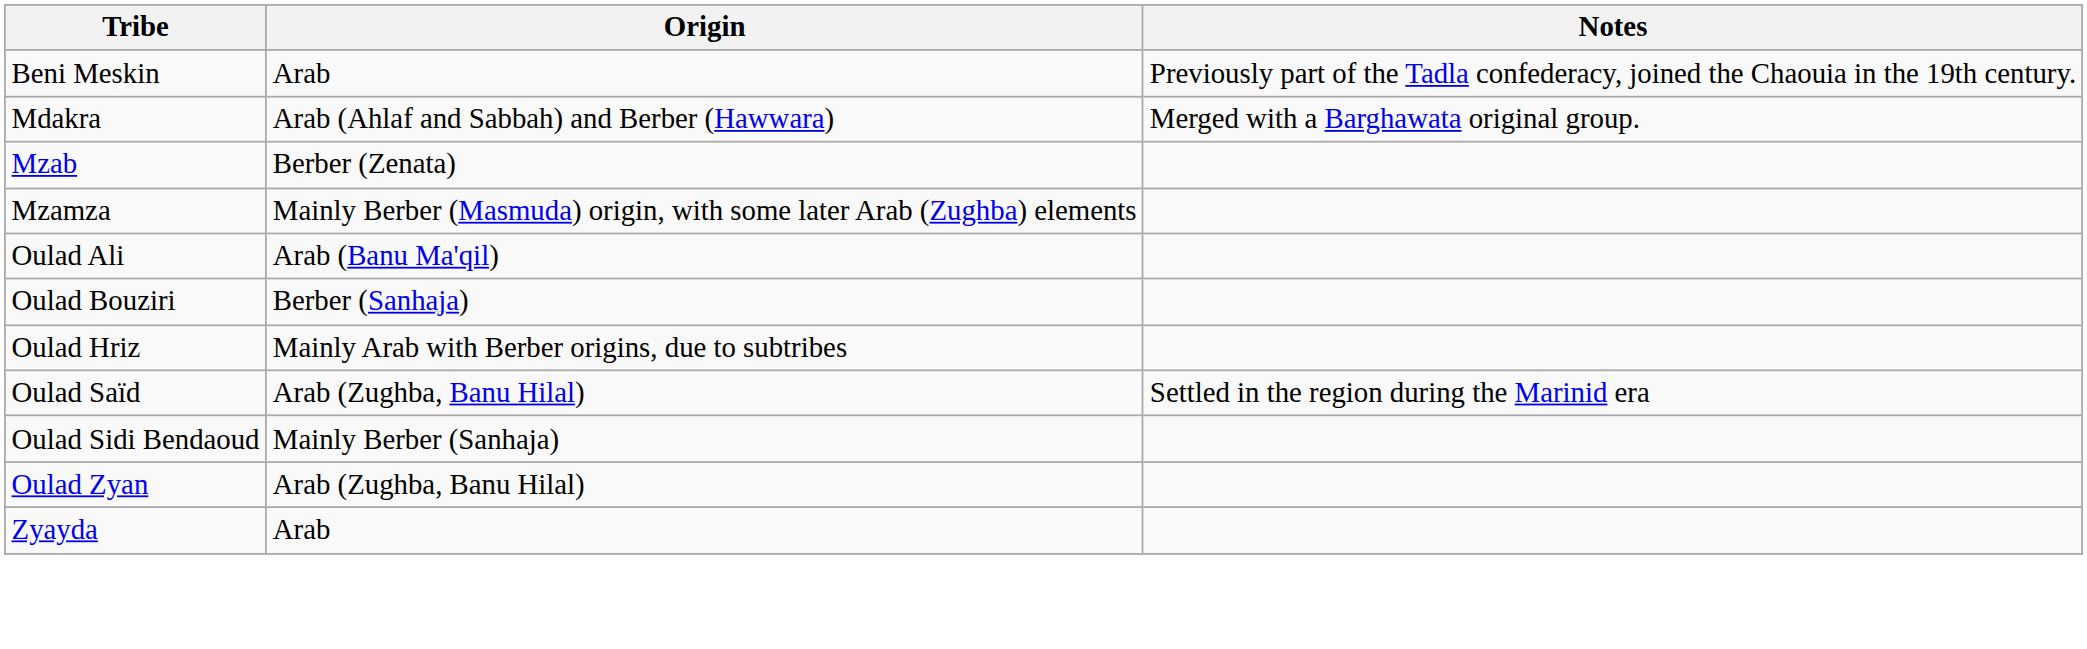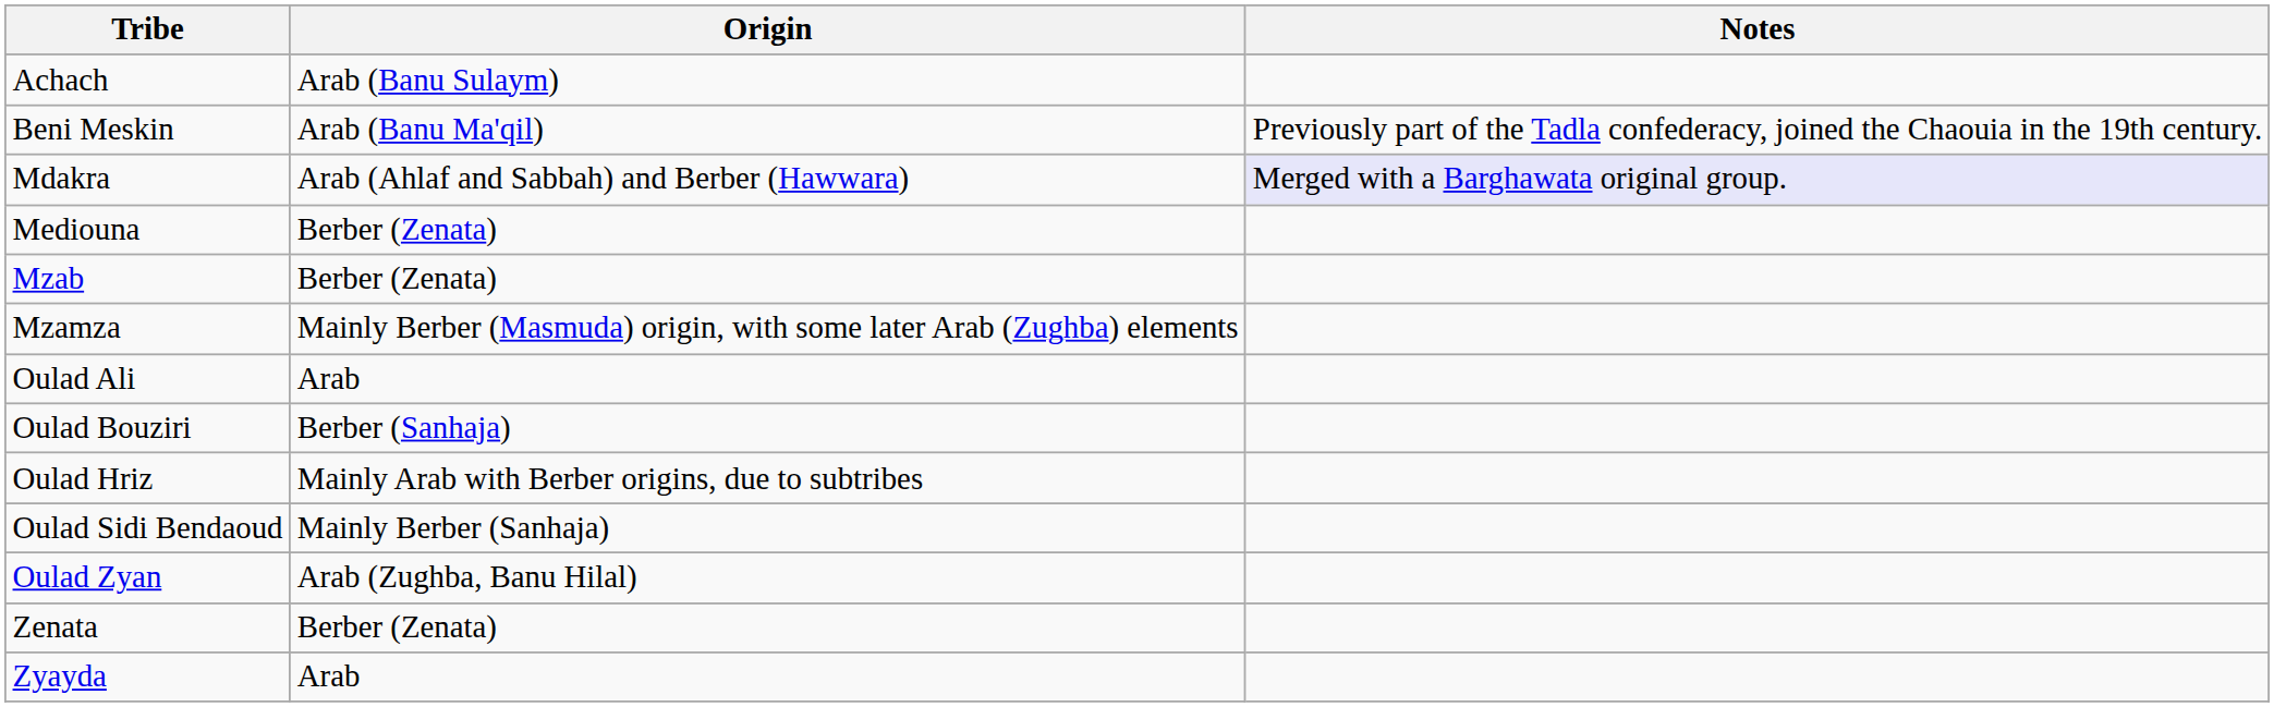+ row: Achach | Arab (Banu Sulaym)
Beni Meskin | Origin: Arab -> Arab (Banu Ma'qil)
Mdakra | Notes: no background -> lavender background
+ row: Mediouna | Berber (Zenata)
Oulad Ali | Origin: Arab (Banu Ma'qil) -> Arab
- row: Oulad Saïd | Arab (Zughba, Banu Hilal) | Settled in the region during the Marinid era
+ row: Zenata | Berber (Zenata)
